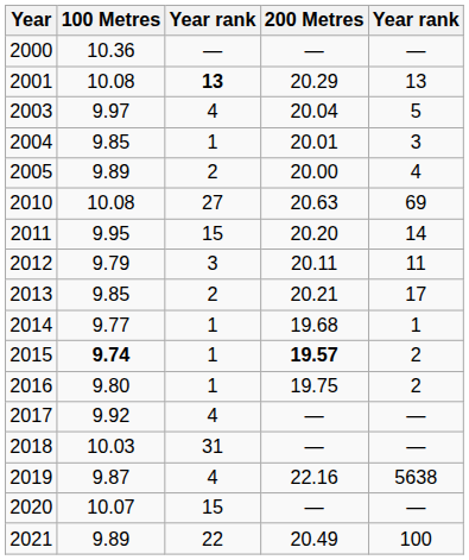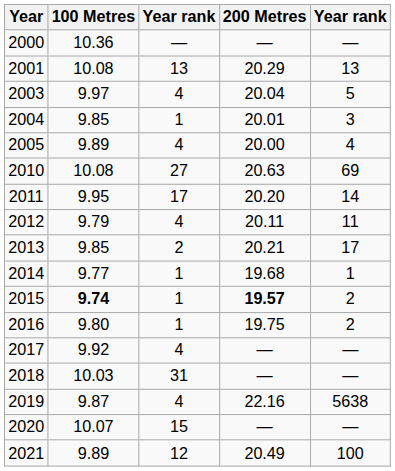2001 | column 3: bold -> normal
2005 | column 3: 2 -> 4
2011 | column 3: 15 -> 17
2012 | column 3: 3 -> 4
2021 | column 3: 22 -> 12
